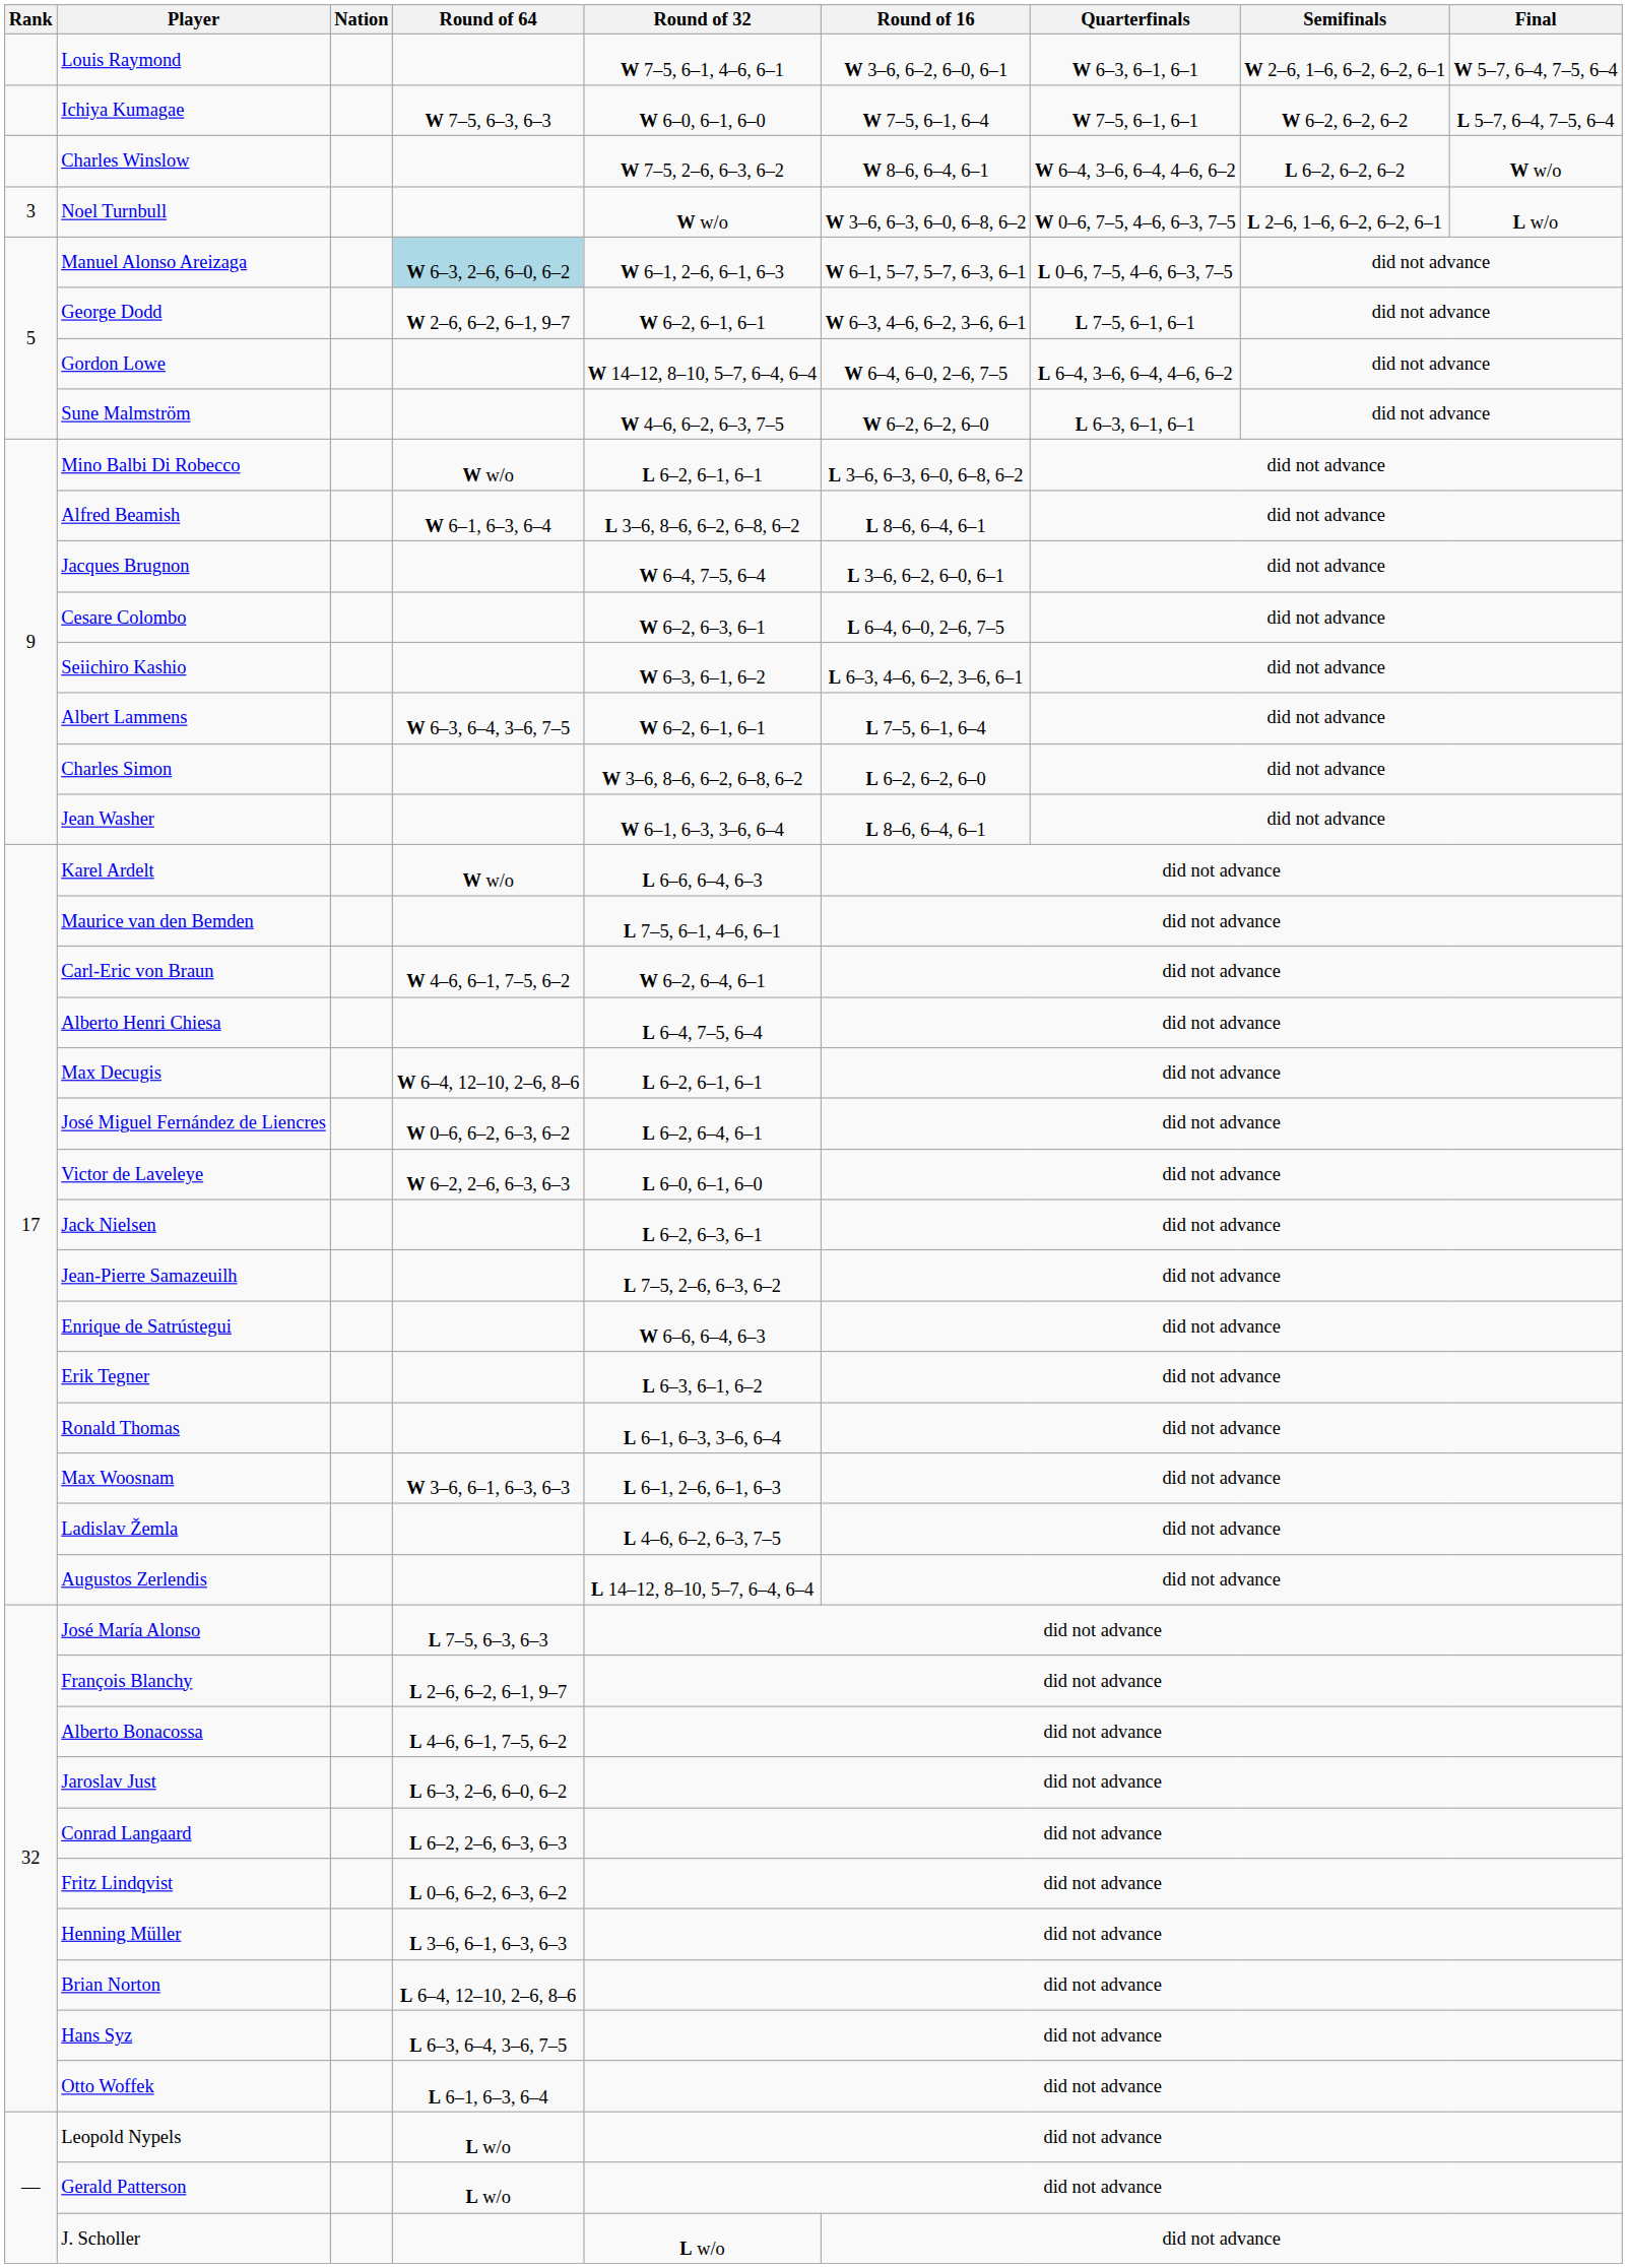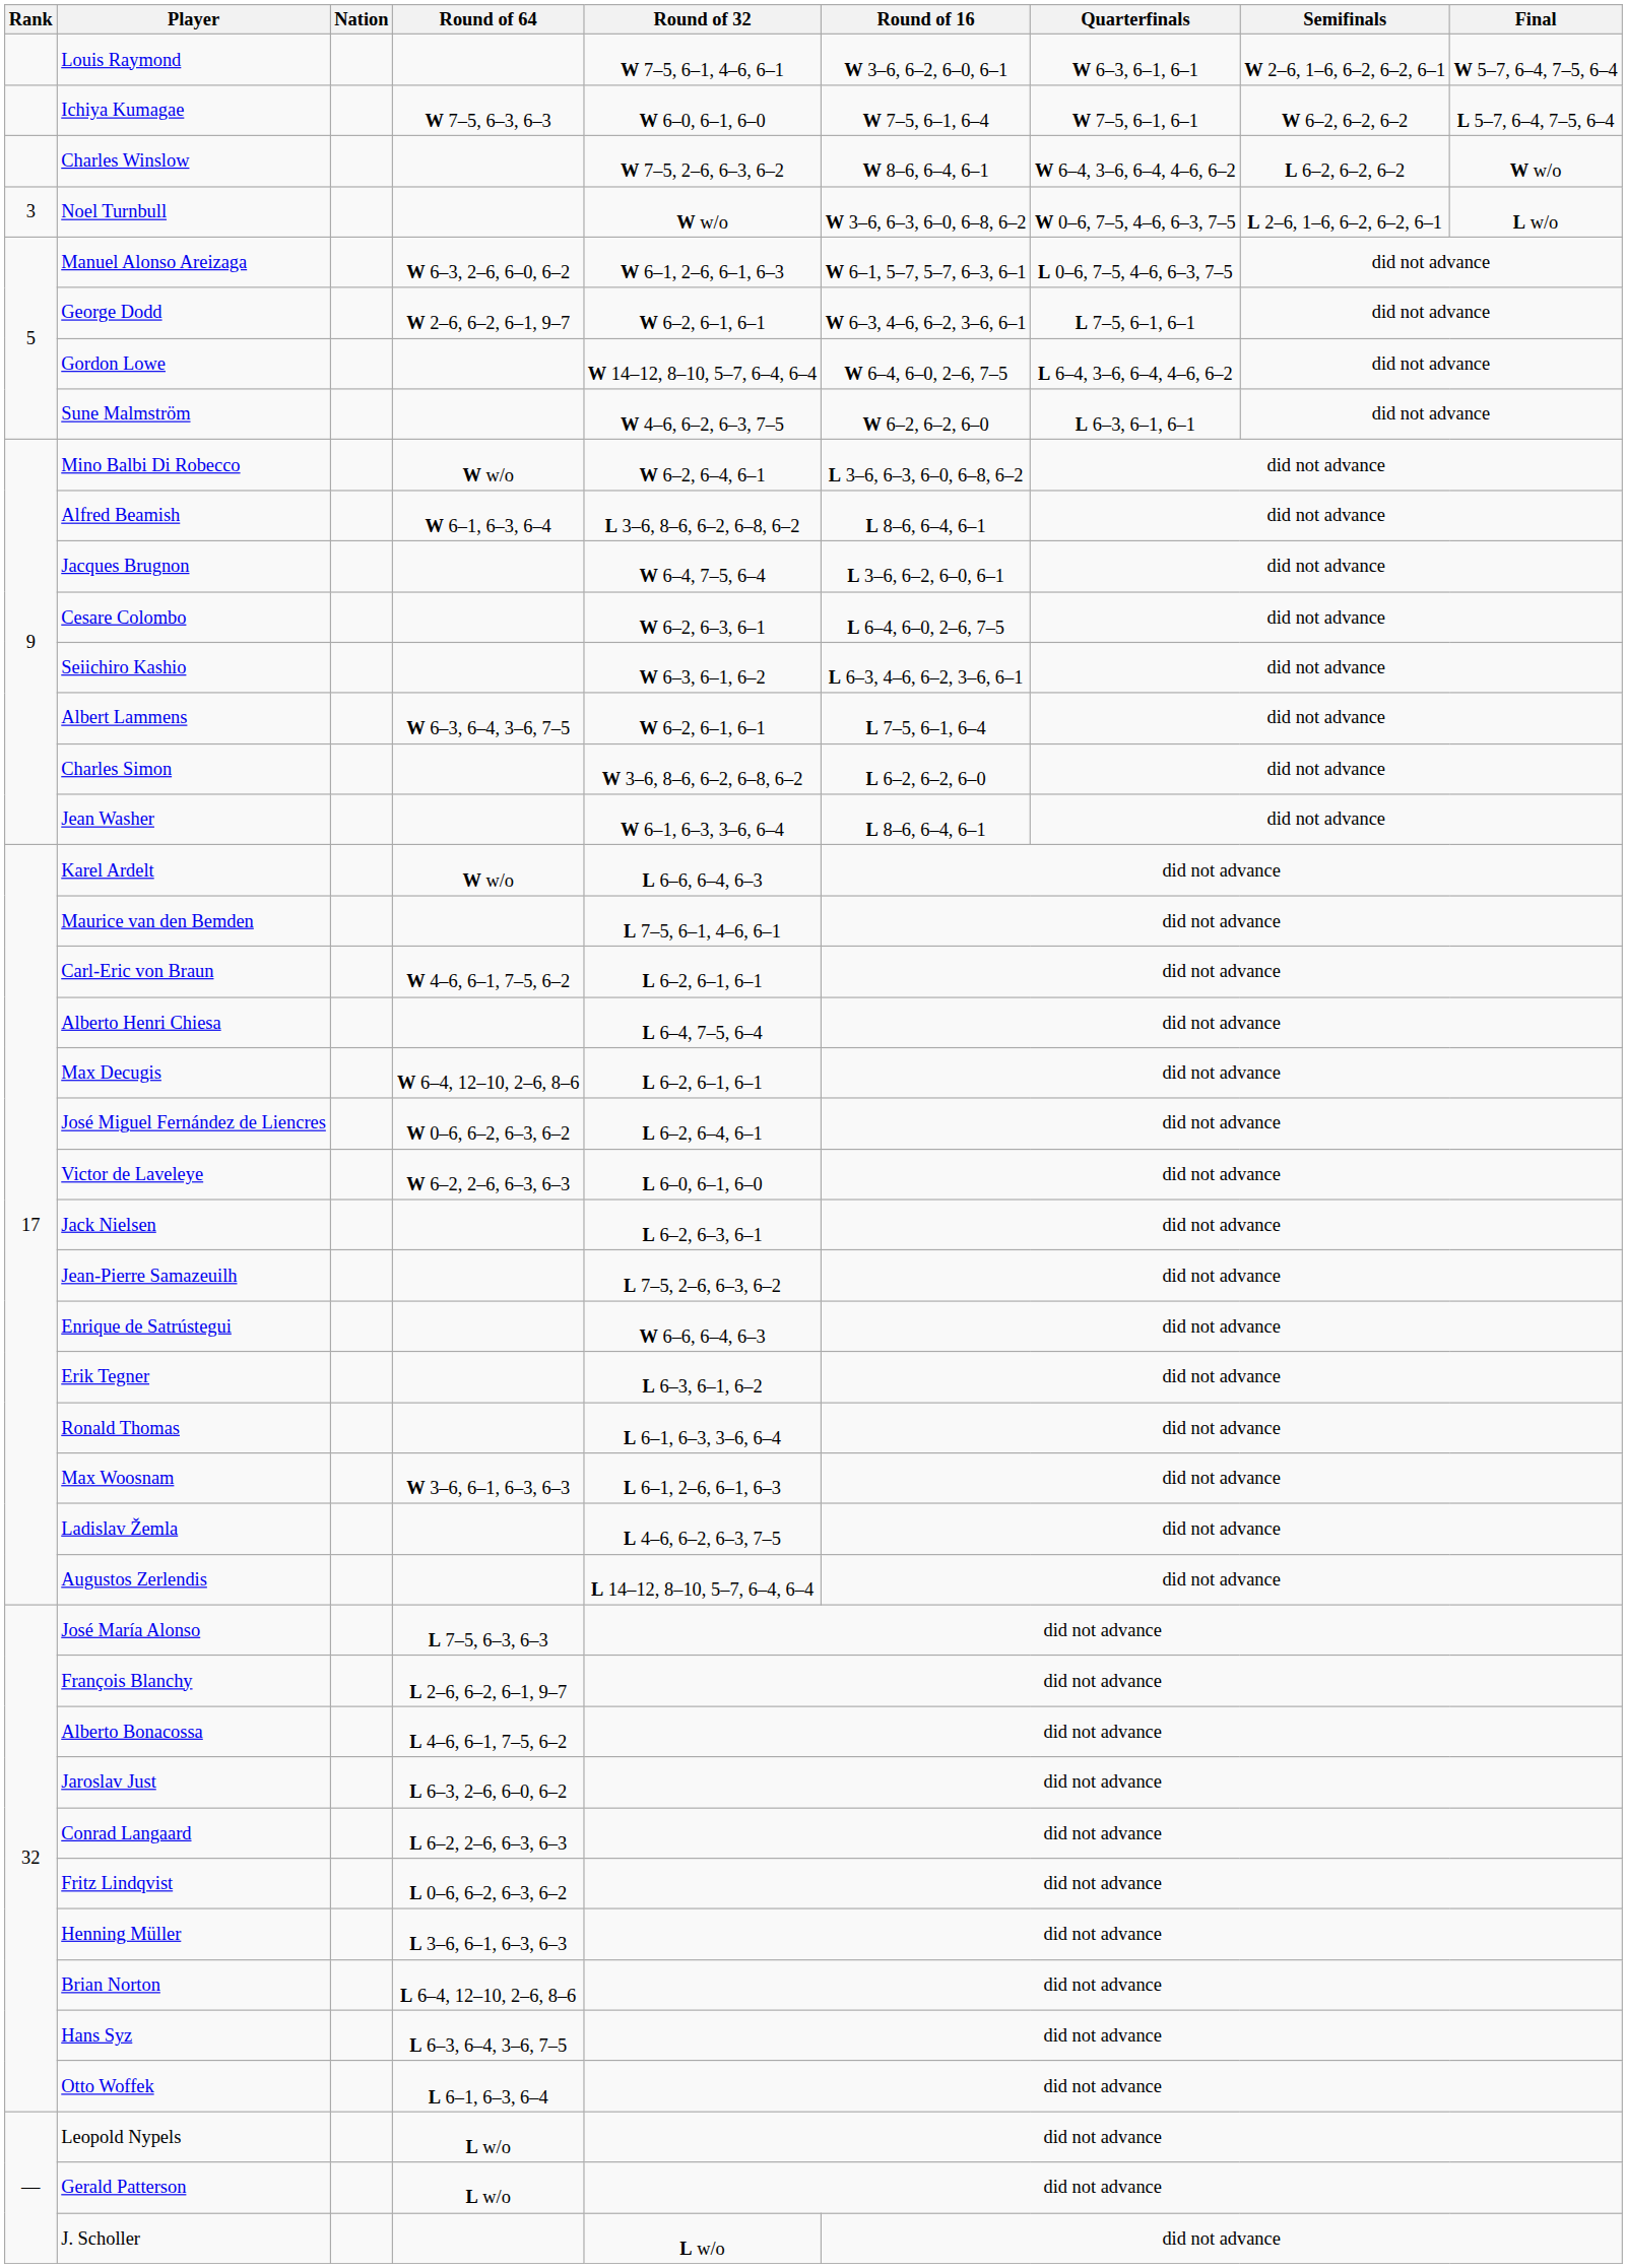Manuel Alonso Areizaga | Round of 64: lightblue background -> no background
Mino Balbi Di Robecco | Round of 32: L 6–2, 6–1, 6–1 -> W 6–2, 6–4, 6–1
Carl-Eric von Braun | Round of 32: W 6–2, 6–4, 6–1 -> L 6–2, 6–1, 6–1
